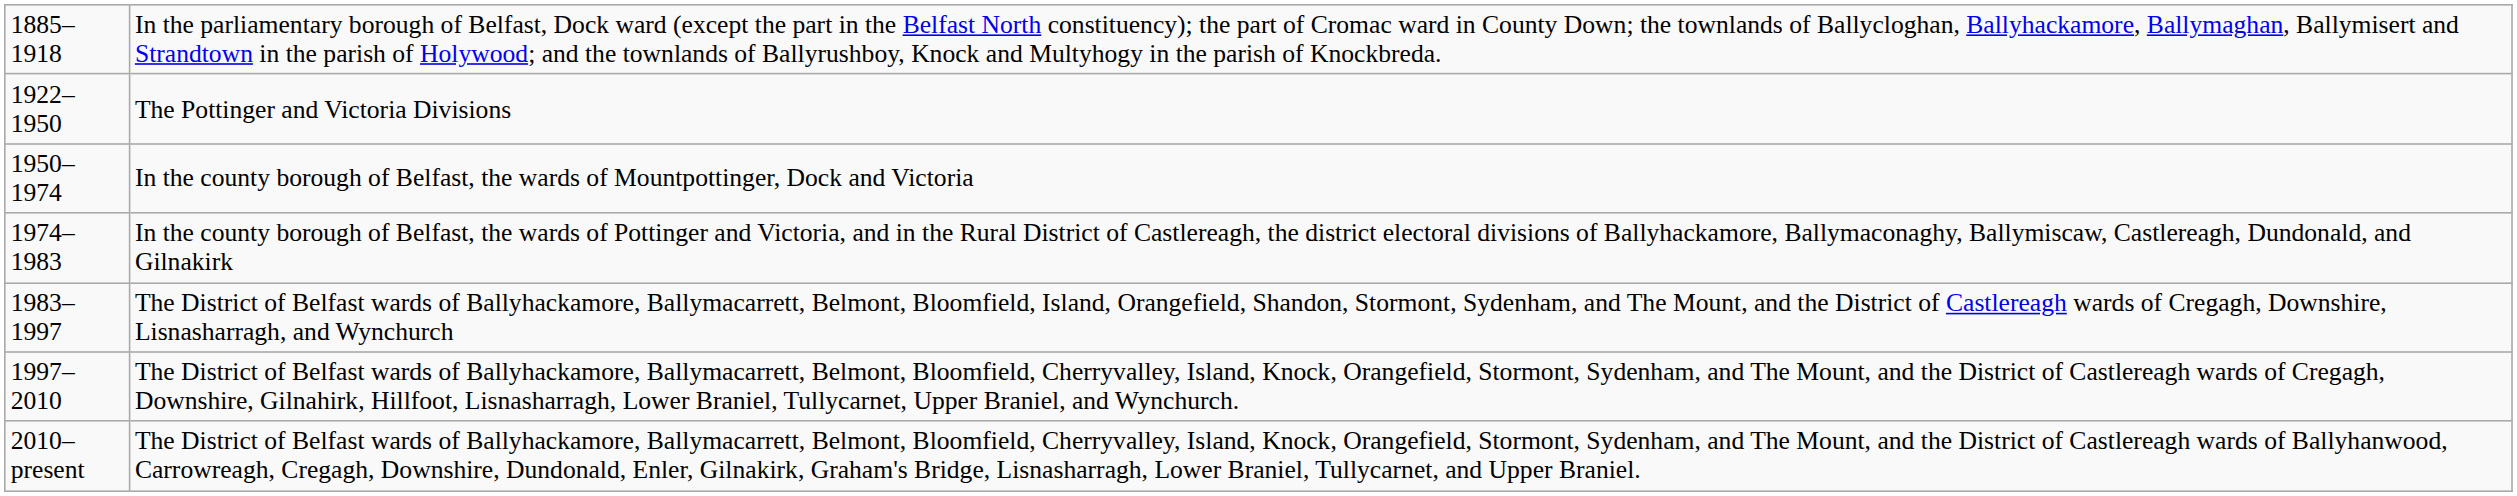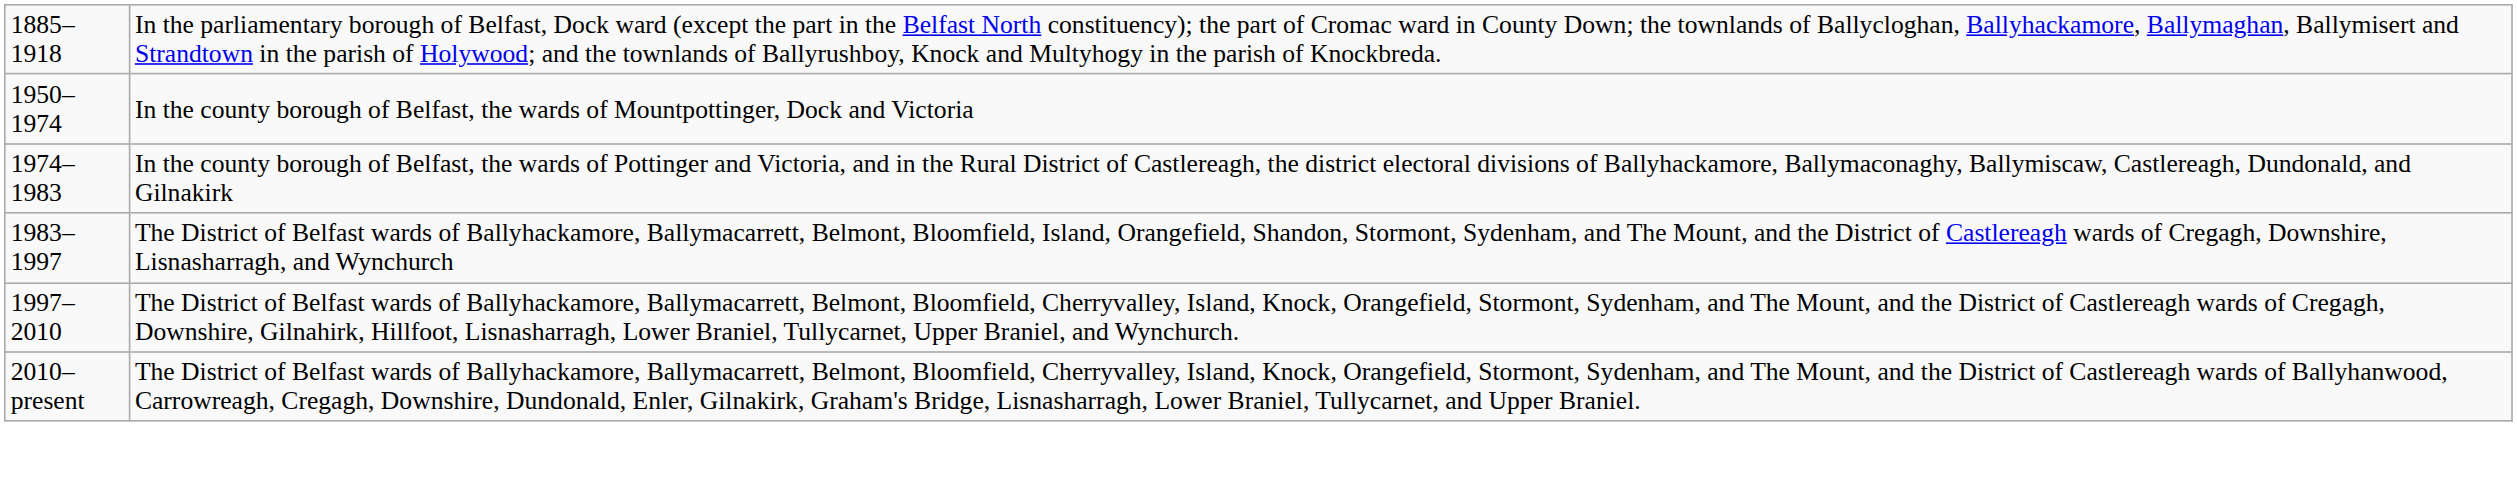- row: 1922–1950 | The Pottinger and Victoria Divisions
